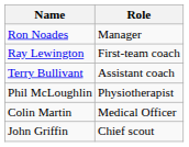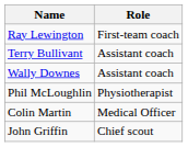- row: Ron Noades | Manager
+ row: Wally Downes | Assistant coach
